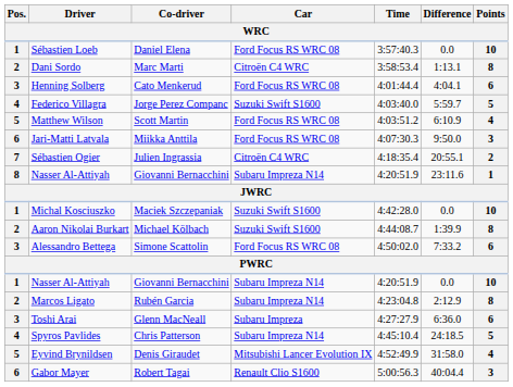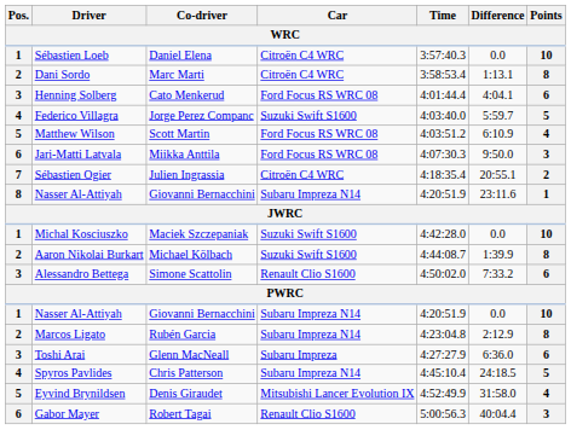Sébastien Loeb | Car: Ford Focus RS WRC 08 -> Citroën C4 WRC
Alessandro Bettega | Car: Ford Focus RS WRC 08 -> Renault Clio S1600
